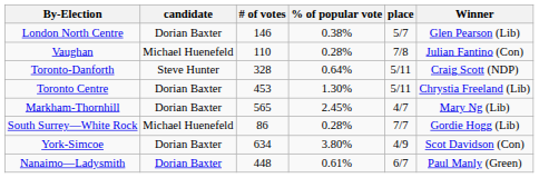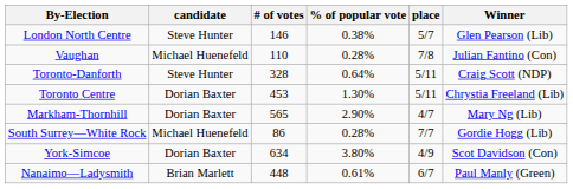London North Centre | candidate: Dorian Baxter -> Steve Hunter
Markham-Thornhill | % of popular vote: 2.45% -> 2.90%
Nanaimo—Ladysmith | candidate: Dorian Baxter -> Brian Marlett
